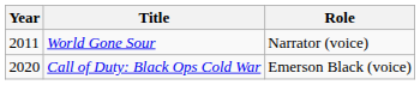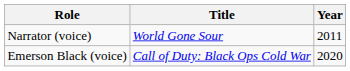columns swapped: Year <-> Role
